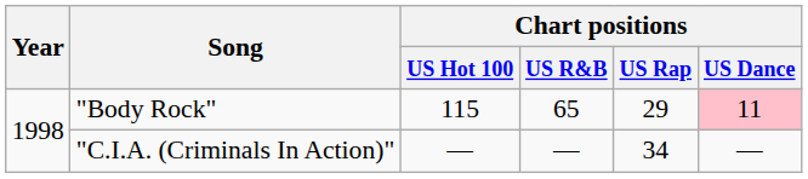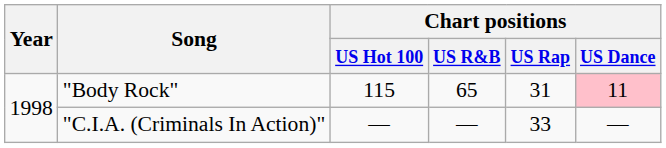"Body Rock" | Chart positions / US Rap: 29 -> 31
"C.I.A. (Criminals In Action)" | Chart positions / US Rap: 34 -> 33
